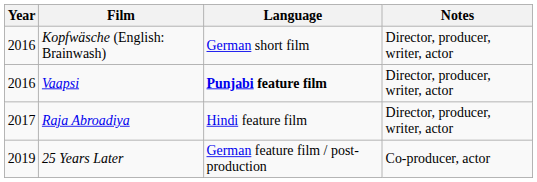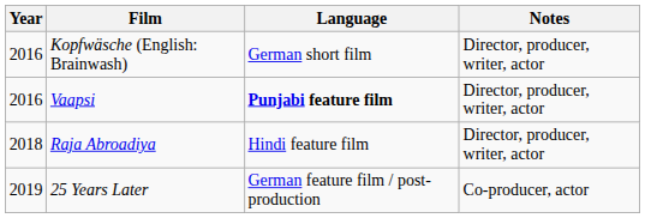Raja Abroadiya | Year: 2017 -> 2018
